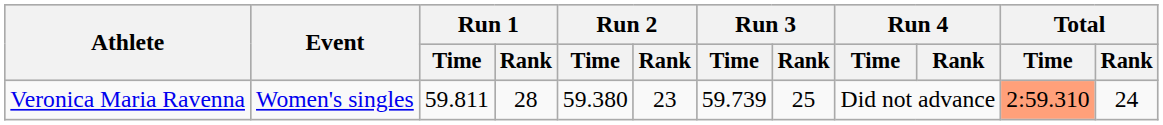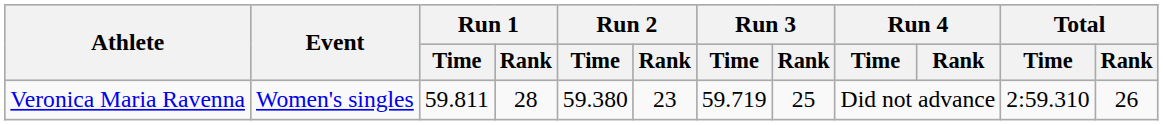Veronica Maria Ravenna | Run 3 / Time: 59.739 -> 59.719
Veronica Maria Ravenna | Total / Time: lightsalmon background -> no background
Veronica Maria Ravenna | Total / Rank: 24 -> 26
